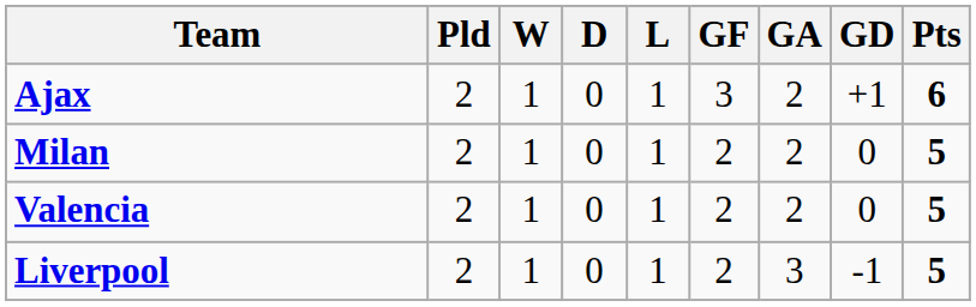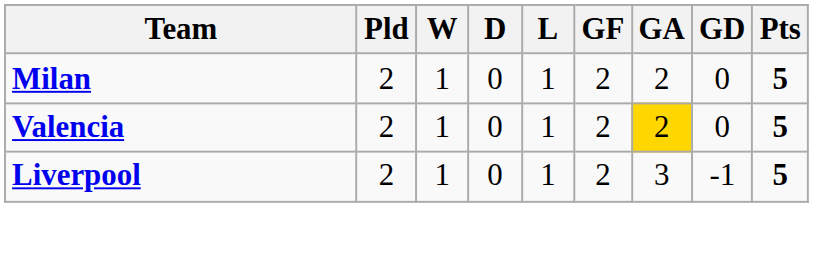- row: Ajax | 2 | 1 | 0 | 1 | 3 | 2 | +1 | 6
Valencia | GA: no background -> gold background
